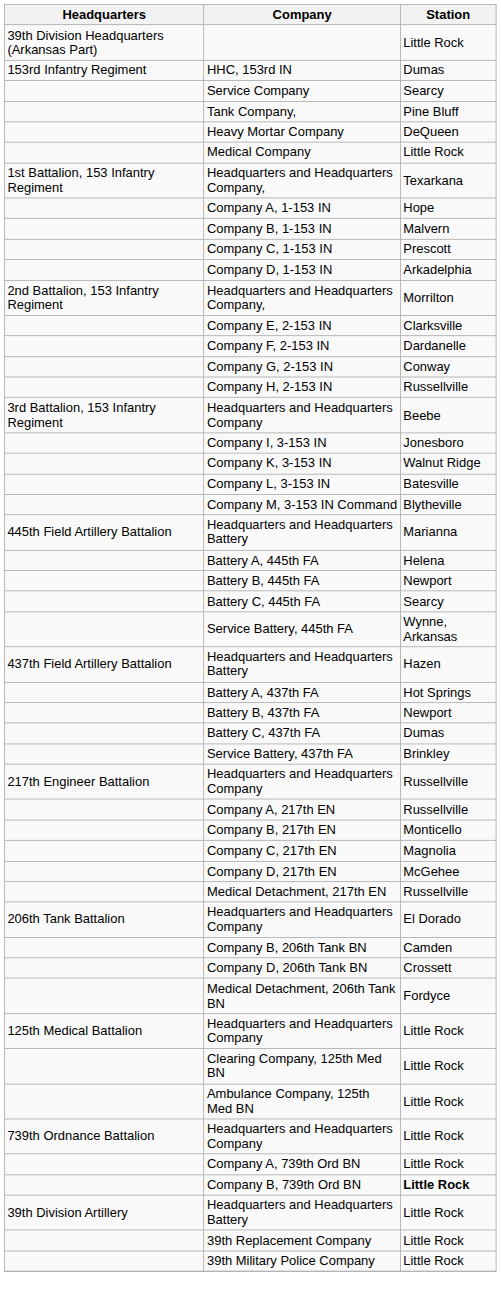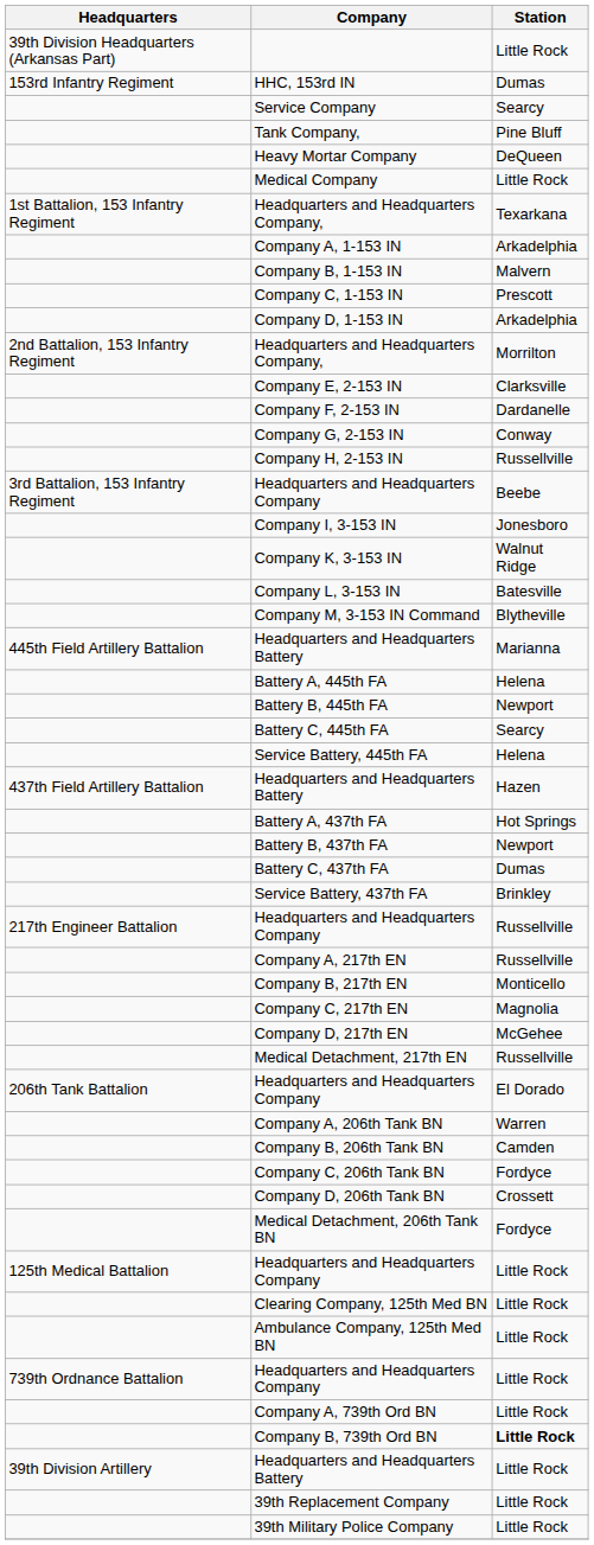Company A, 1-153 IN | Station: Hope -> Arkadelphia
Service Battery, 445th FA | Station: Wynne, Arkansas -> Helena
+ row: Company A, 206th Tank BN | Warren
+ row: Company C, 206th Tank BN | Fordyce
